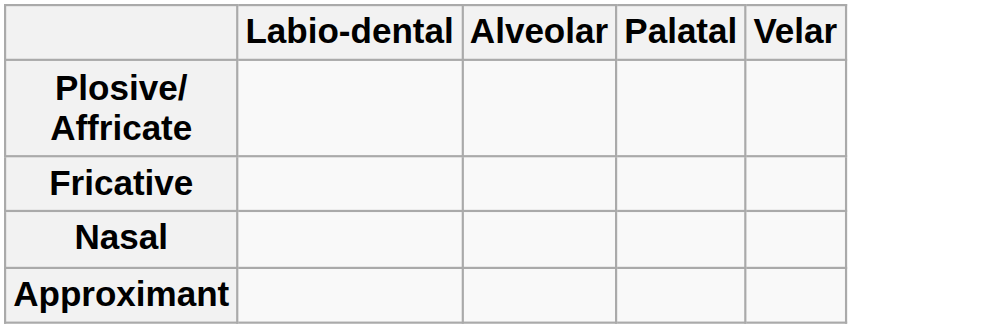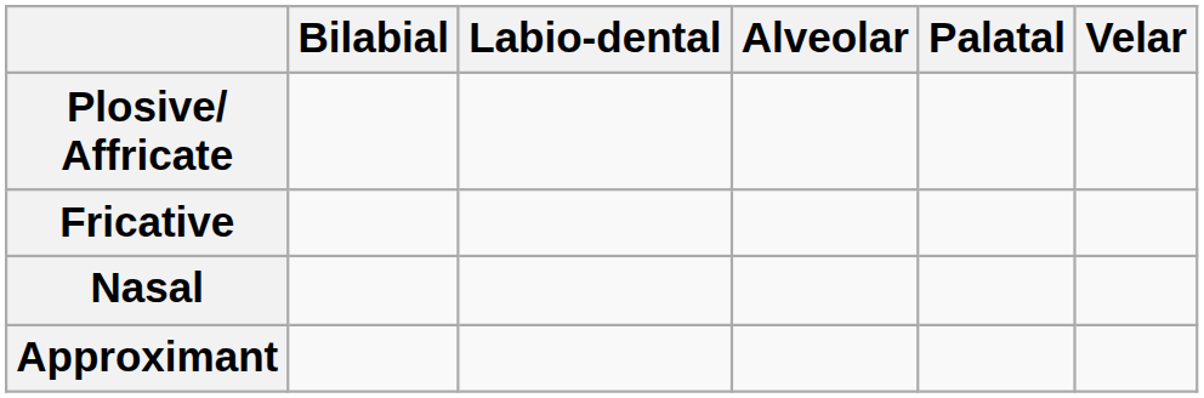+ column: Bilabial
